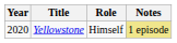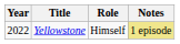Yellowstone | Year: 2020 -> 2022
